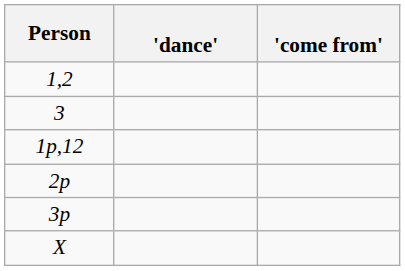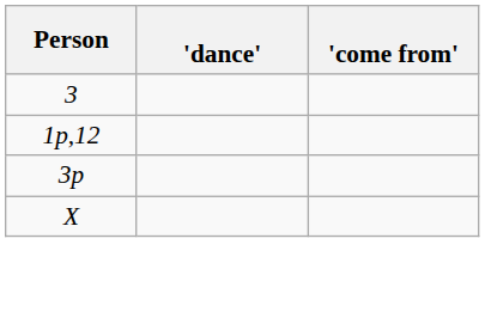- row: 1,2
- row: 2p
